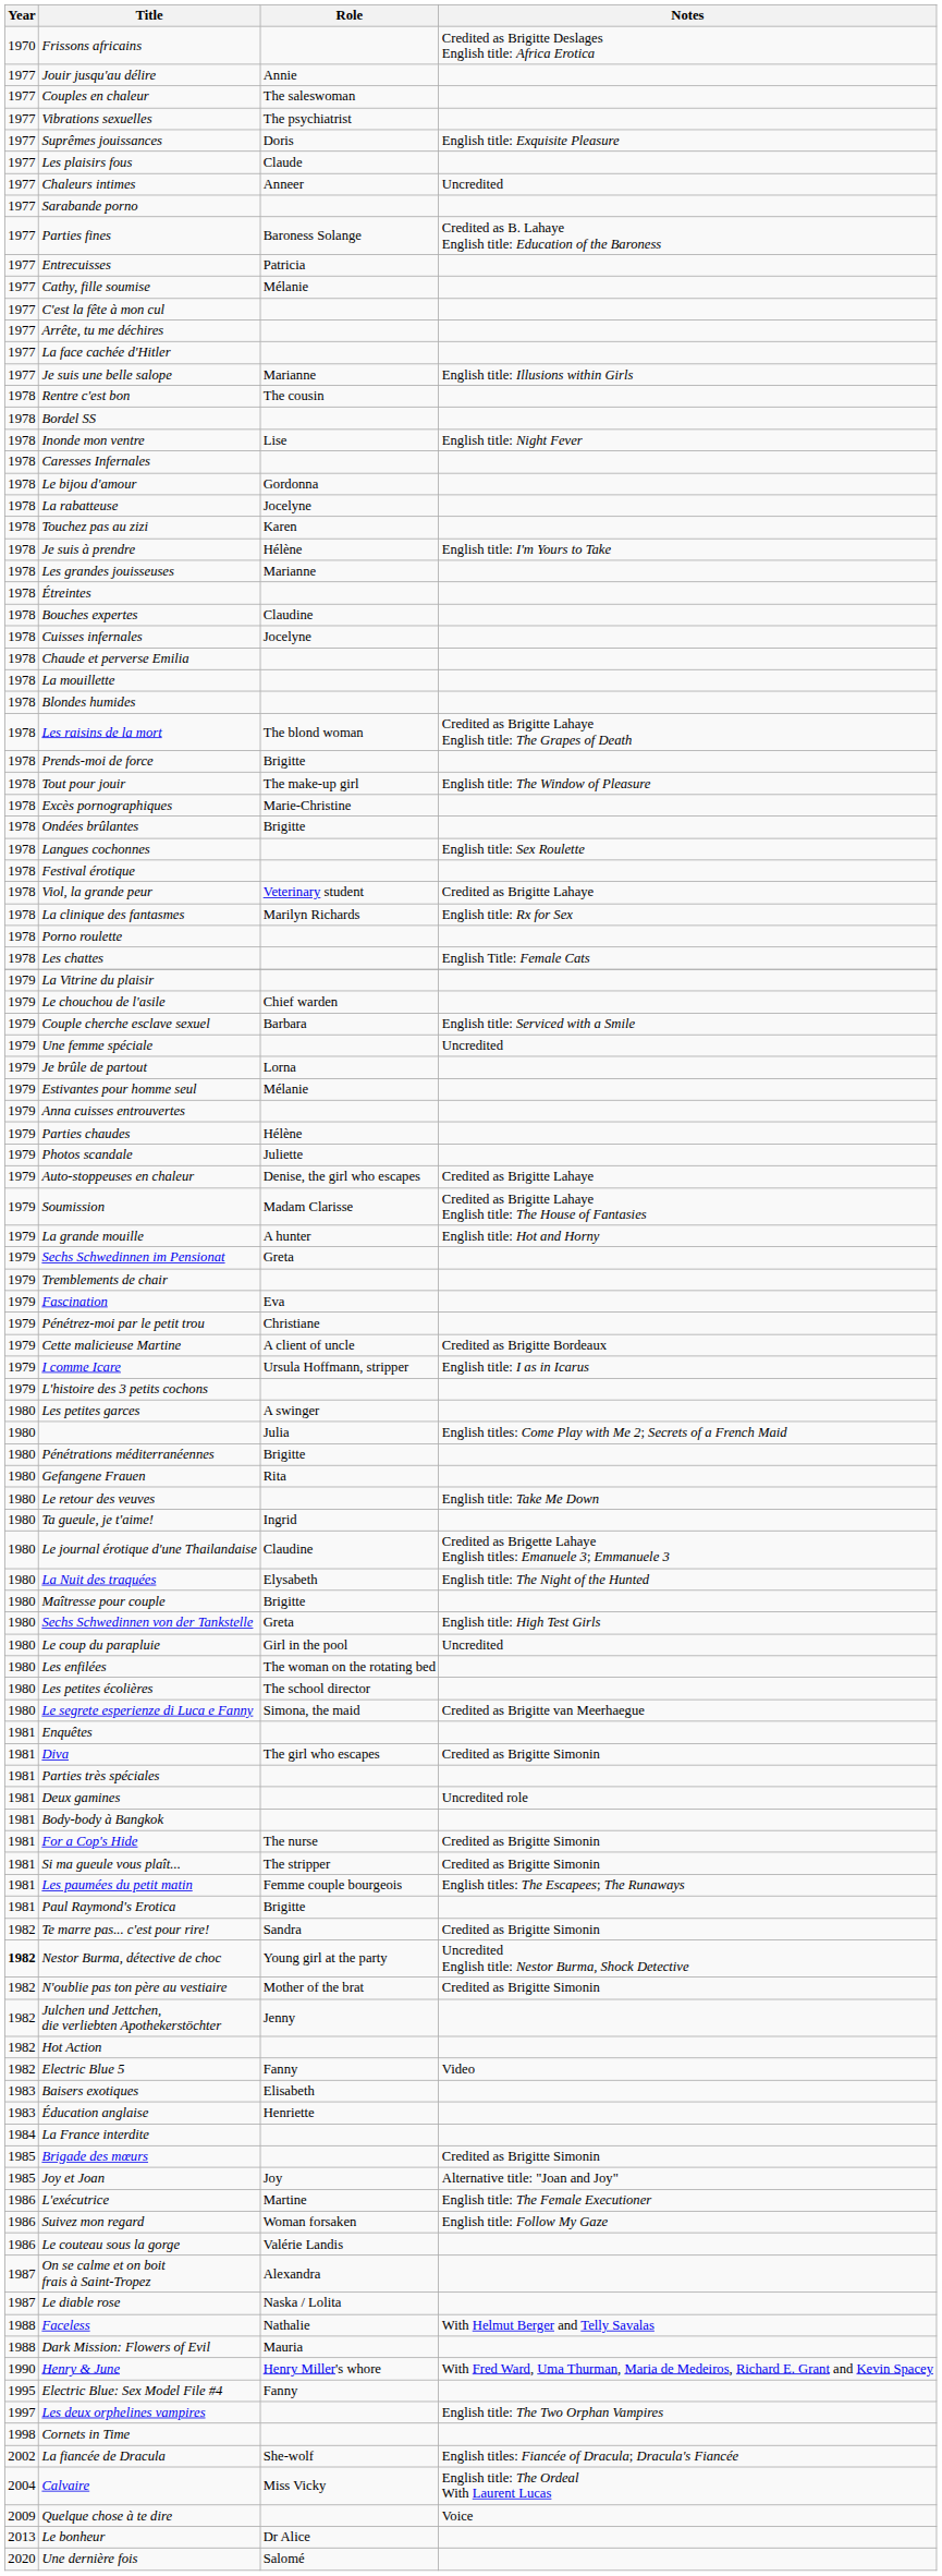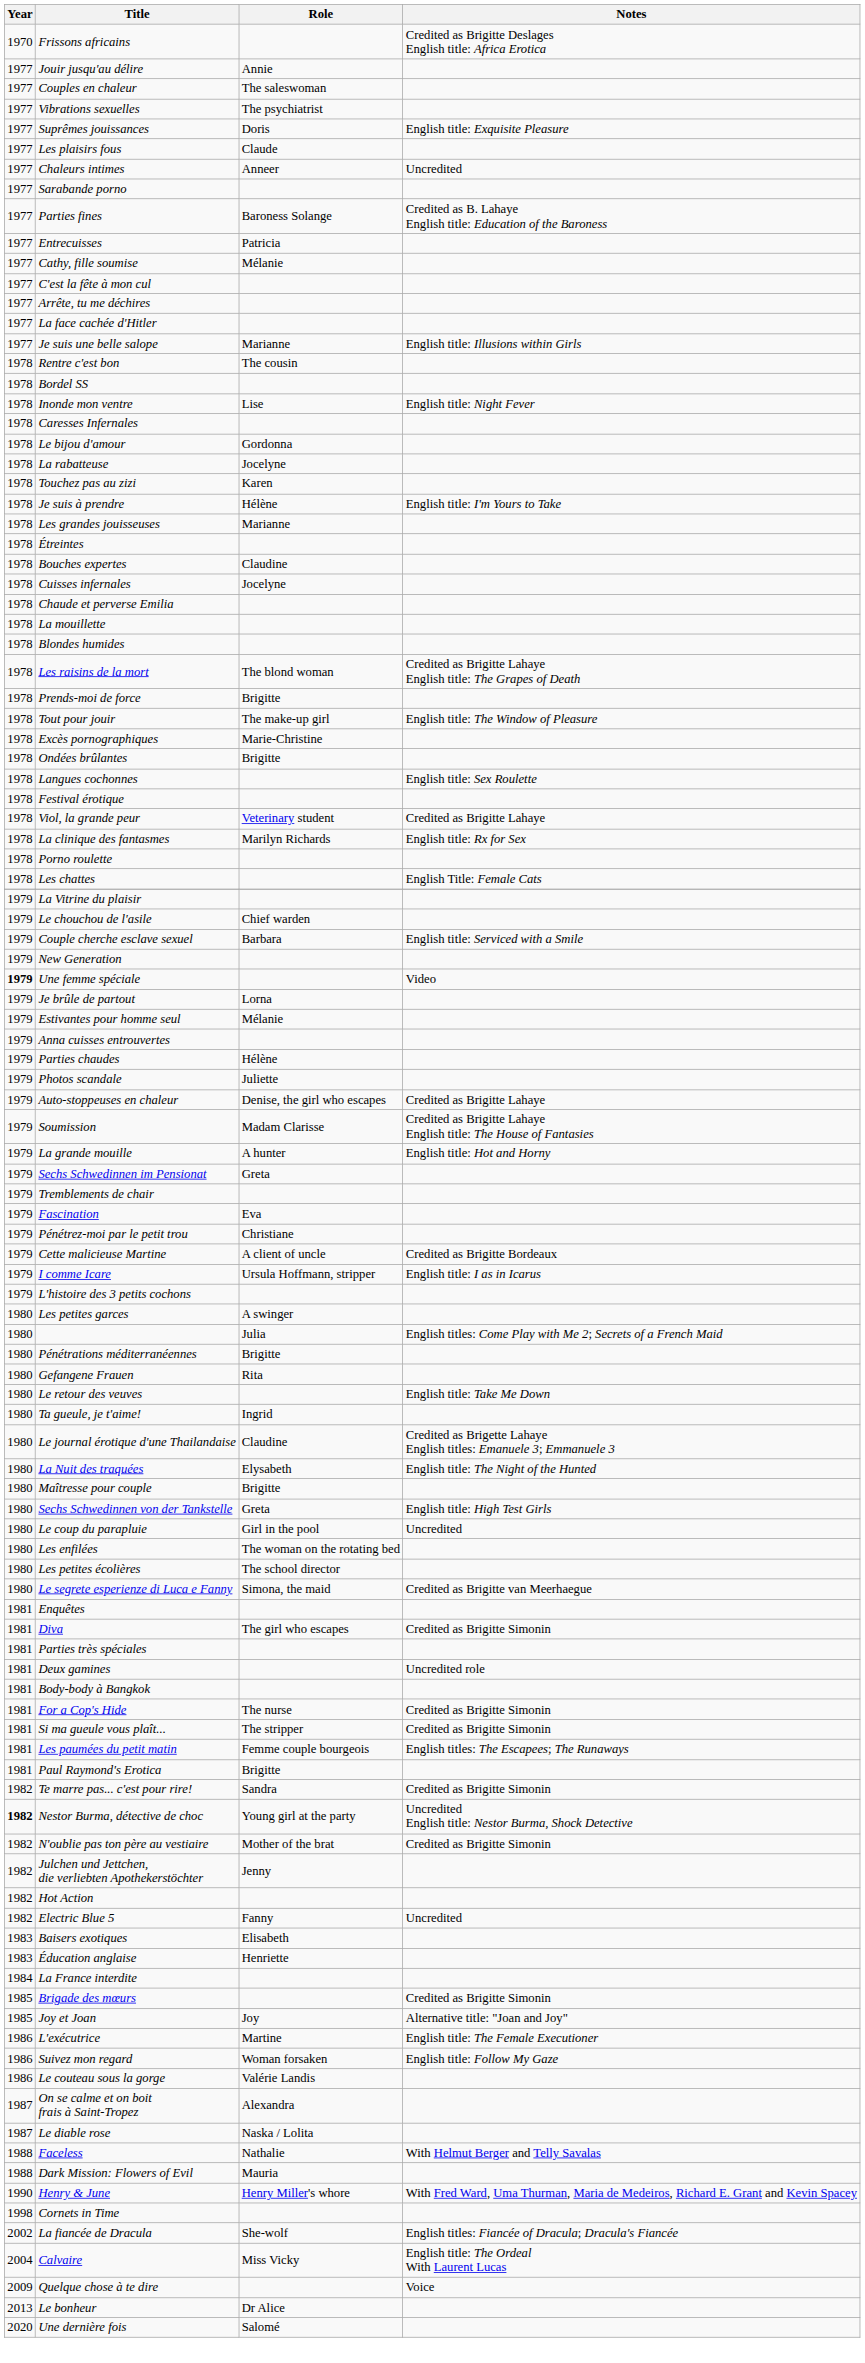+ row: 1979 | New Generation
Une femme spéciale | Year: normal -> bold
Une femme spéciale | Notes: Uncredited -> Video
Electric Blue 5 | Notes: Video -> Uncredited
- row: 1995 | Electric Blue: Sex Model File #4 | Fanny
- row: 1997 | Les deux orphelines vampires | English title: The Two Orphan Vampires
